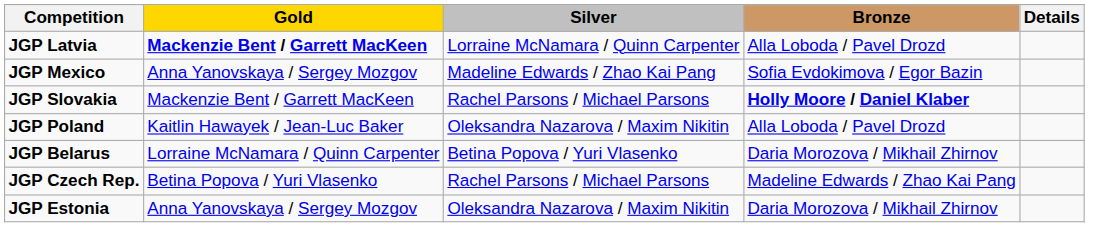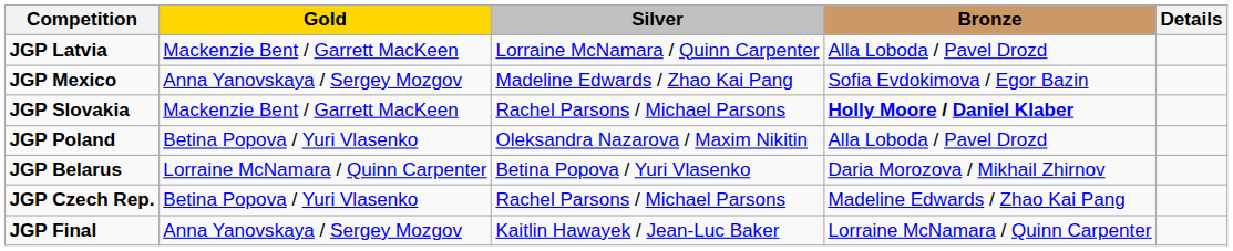JGP Latvia | Gold: bold -> normal
JGP Poland | Gold: Kaitlin Hawayek / Jean-Luc Baker -> Betina Popova / Yuri Vlasenko
- row: JGP Estonia | Anna Yanovskaya / Sergey Mozgov | Oleksandra Nazarova / Maxim Nikitin | Daria Morozova / Mikhail Zhirnov
+ row: JGP Final | Anna Yanovskaya / Sergey Mozgov | Kaitlin Hawayek / Jean-Luc Baker | Lorraine McNamara / Quinn Carpenter
